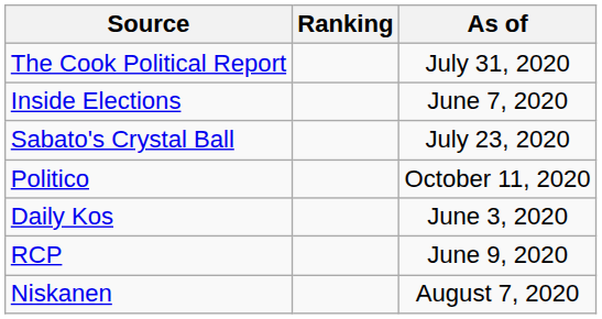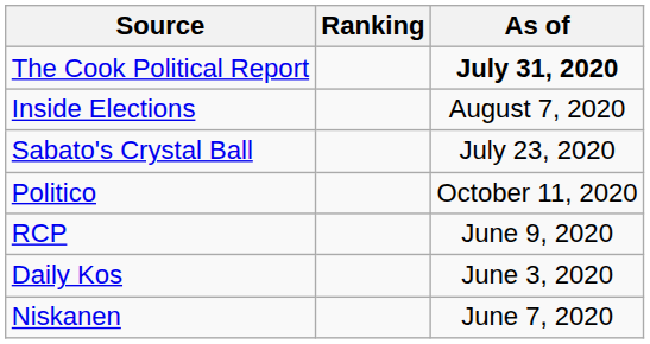The Cook Political Report | As of: normal -> bold
Inside Elections | As of: June 7, 2020 -> August 7, 2020
rows swapped: Daily Kos <-> RCP
Niskanen | As of: August 7, 2020 -> June 7, 2020
